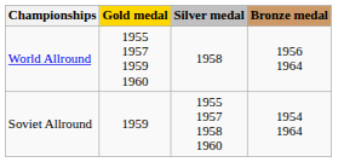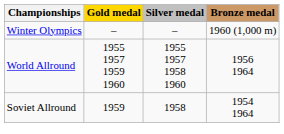+ row: Winter Olympics | – | – | 1960 (1,000 m)
World Allround | Silver medal: 1958 -> 1955 1957 1958 1960
Soviet Allround | Silver medal: 1955 1957 1958 1960 -> 1958
